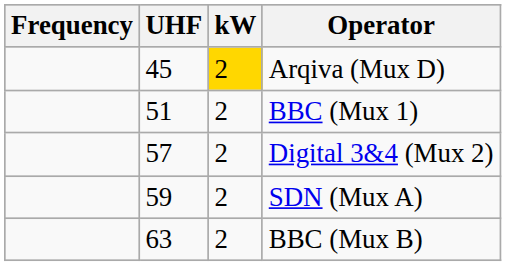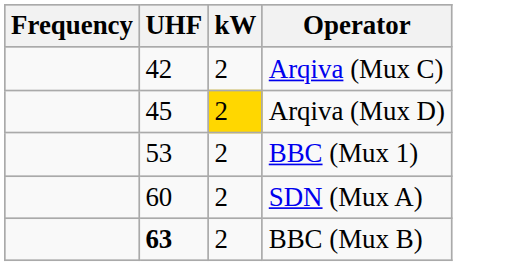+ row: 42 | 2 | Arqiva (Mux C)
BBC (Mux 1) | UHF: 51 -> 53
- row: 57 | 2 | Digital 3&4 (Mux 2)
SDN (Mux A) | UHF: 59 -> 60
BBC (Mux B) | UHF: normal -> bold
